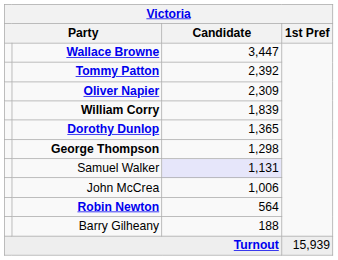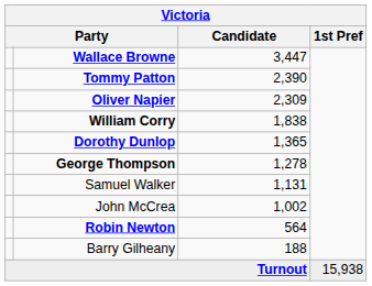Tommy Patton | Candidate: 2,392 -> 2,390
William Corry | Candidate: 1,839 -> 1,838
George Thompson | Candidate: 1,298 -> 1,278
Samuel Walker | Candidate: lavender background -> no background
John McCrea | Candidate: 1,006 -> 1,002
Turnout | 1st Pref: 15,939 -> 15,938
